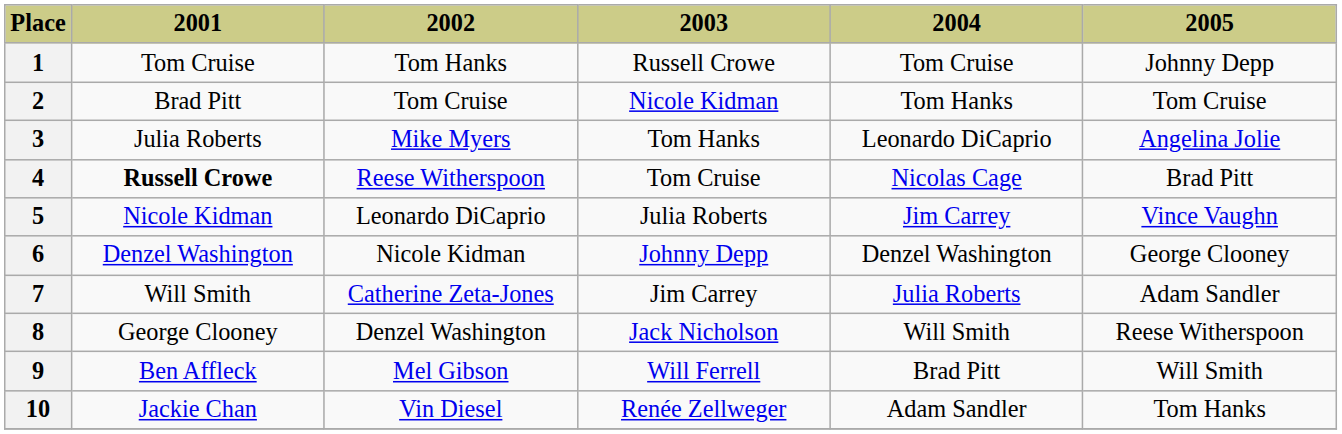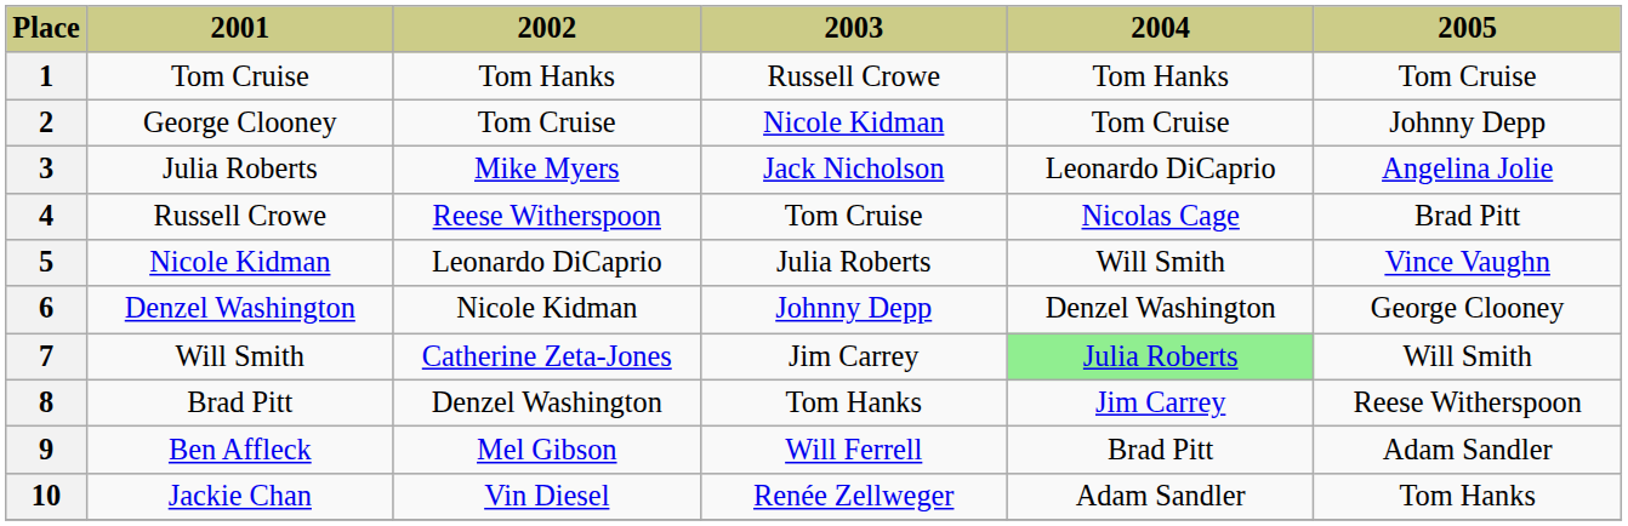1 | 2004: Tom Cruise -> Tom Hanks
1 | 2005: Johnny Depp -> Tom Cruise
2 | 2001: Brad Pitt -> George Clooney
2 | 2004: Tom Hanks -> Tom Cruise
2 | 2005: Tom Cruise -> Johnny Depp
3 | 2003: Tom Hanks -> Jack Nicholson
4 | 2001: bold -> normal
5 | 2004: Jim Carrey -> Will Smith
7 | 2004: no background -> lightgreen background
7 | 2005: Adam Sandler -> Will Smith
8 | 2001: George Clooney -> Brad Pitt
8 | 2003: Jack Nicholson -> Tom Hanks
8 | 2004: Will Smith -> Jim Carrey
9 | 2005: Will Smith -> Adam Sandler
